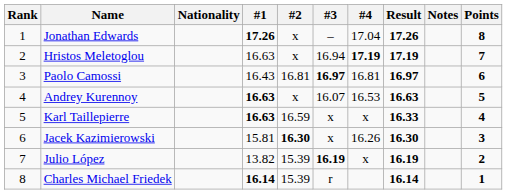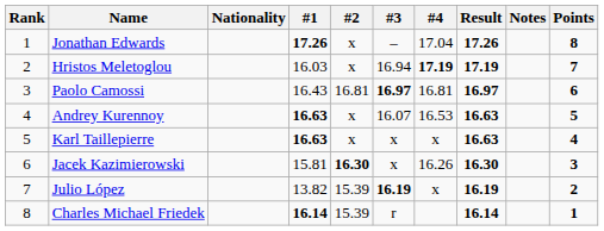Hristos Meletoglou | #1: 16.63 -> 16.03
Karl Taillepierre | #2: 16.59 -> x
Karl Taillepierre | Result: 16.33 -> 16.63
